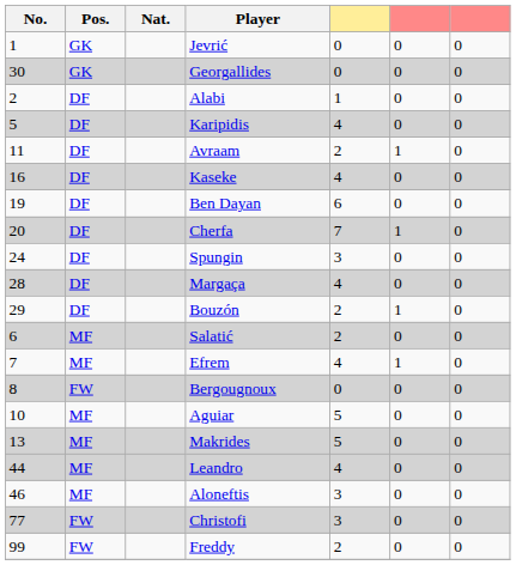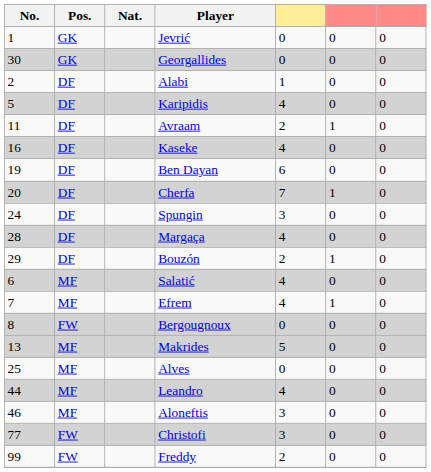Salatić | column 5: 2 -> 4
- row: 10 | MF | Aguiar | 5 | 0 | 0
+ row: 25 | MF | Alves | 0 | 0 | 0
